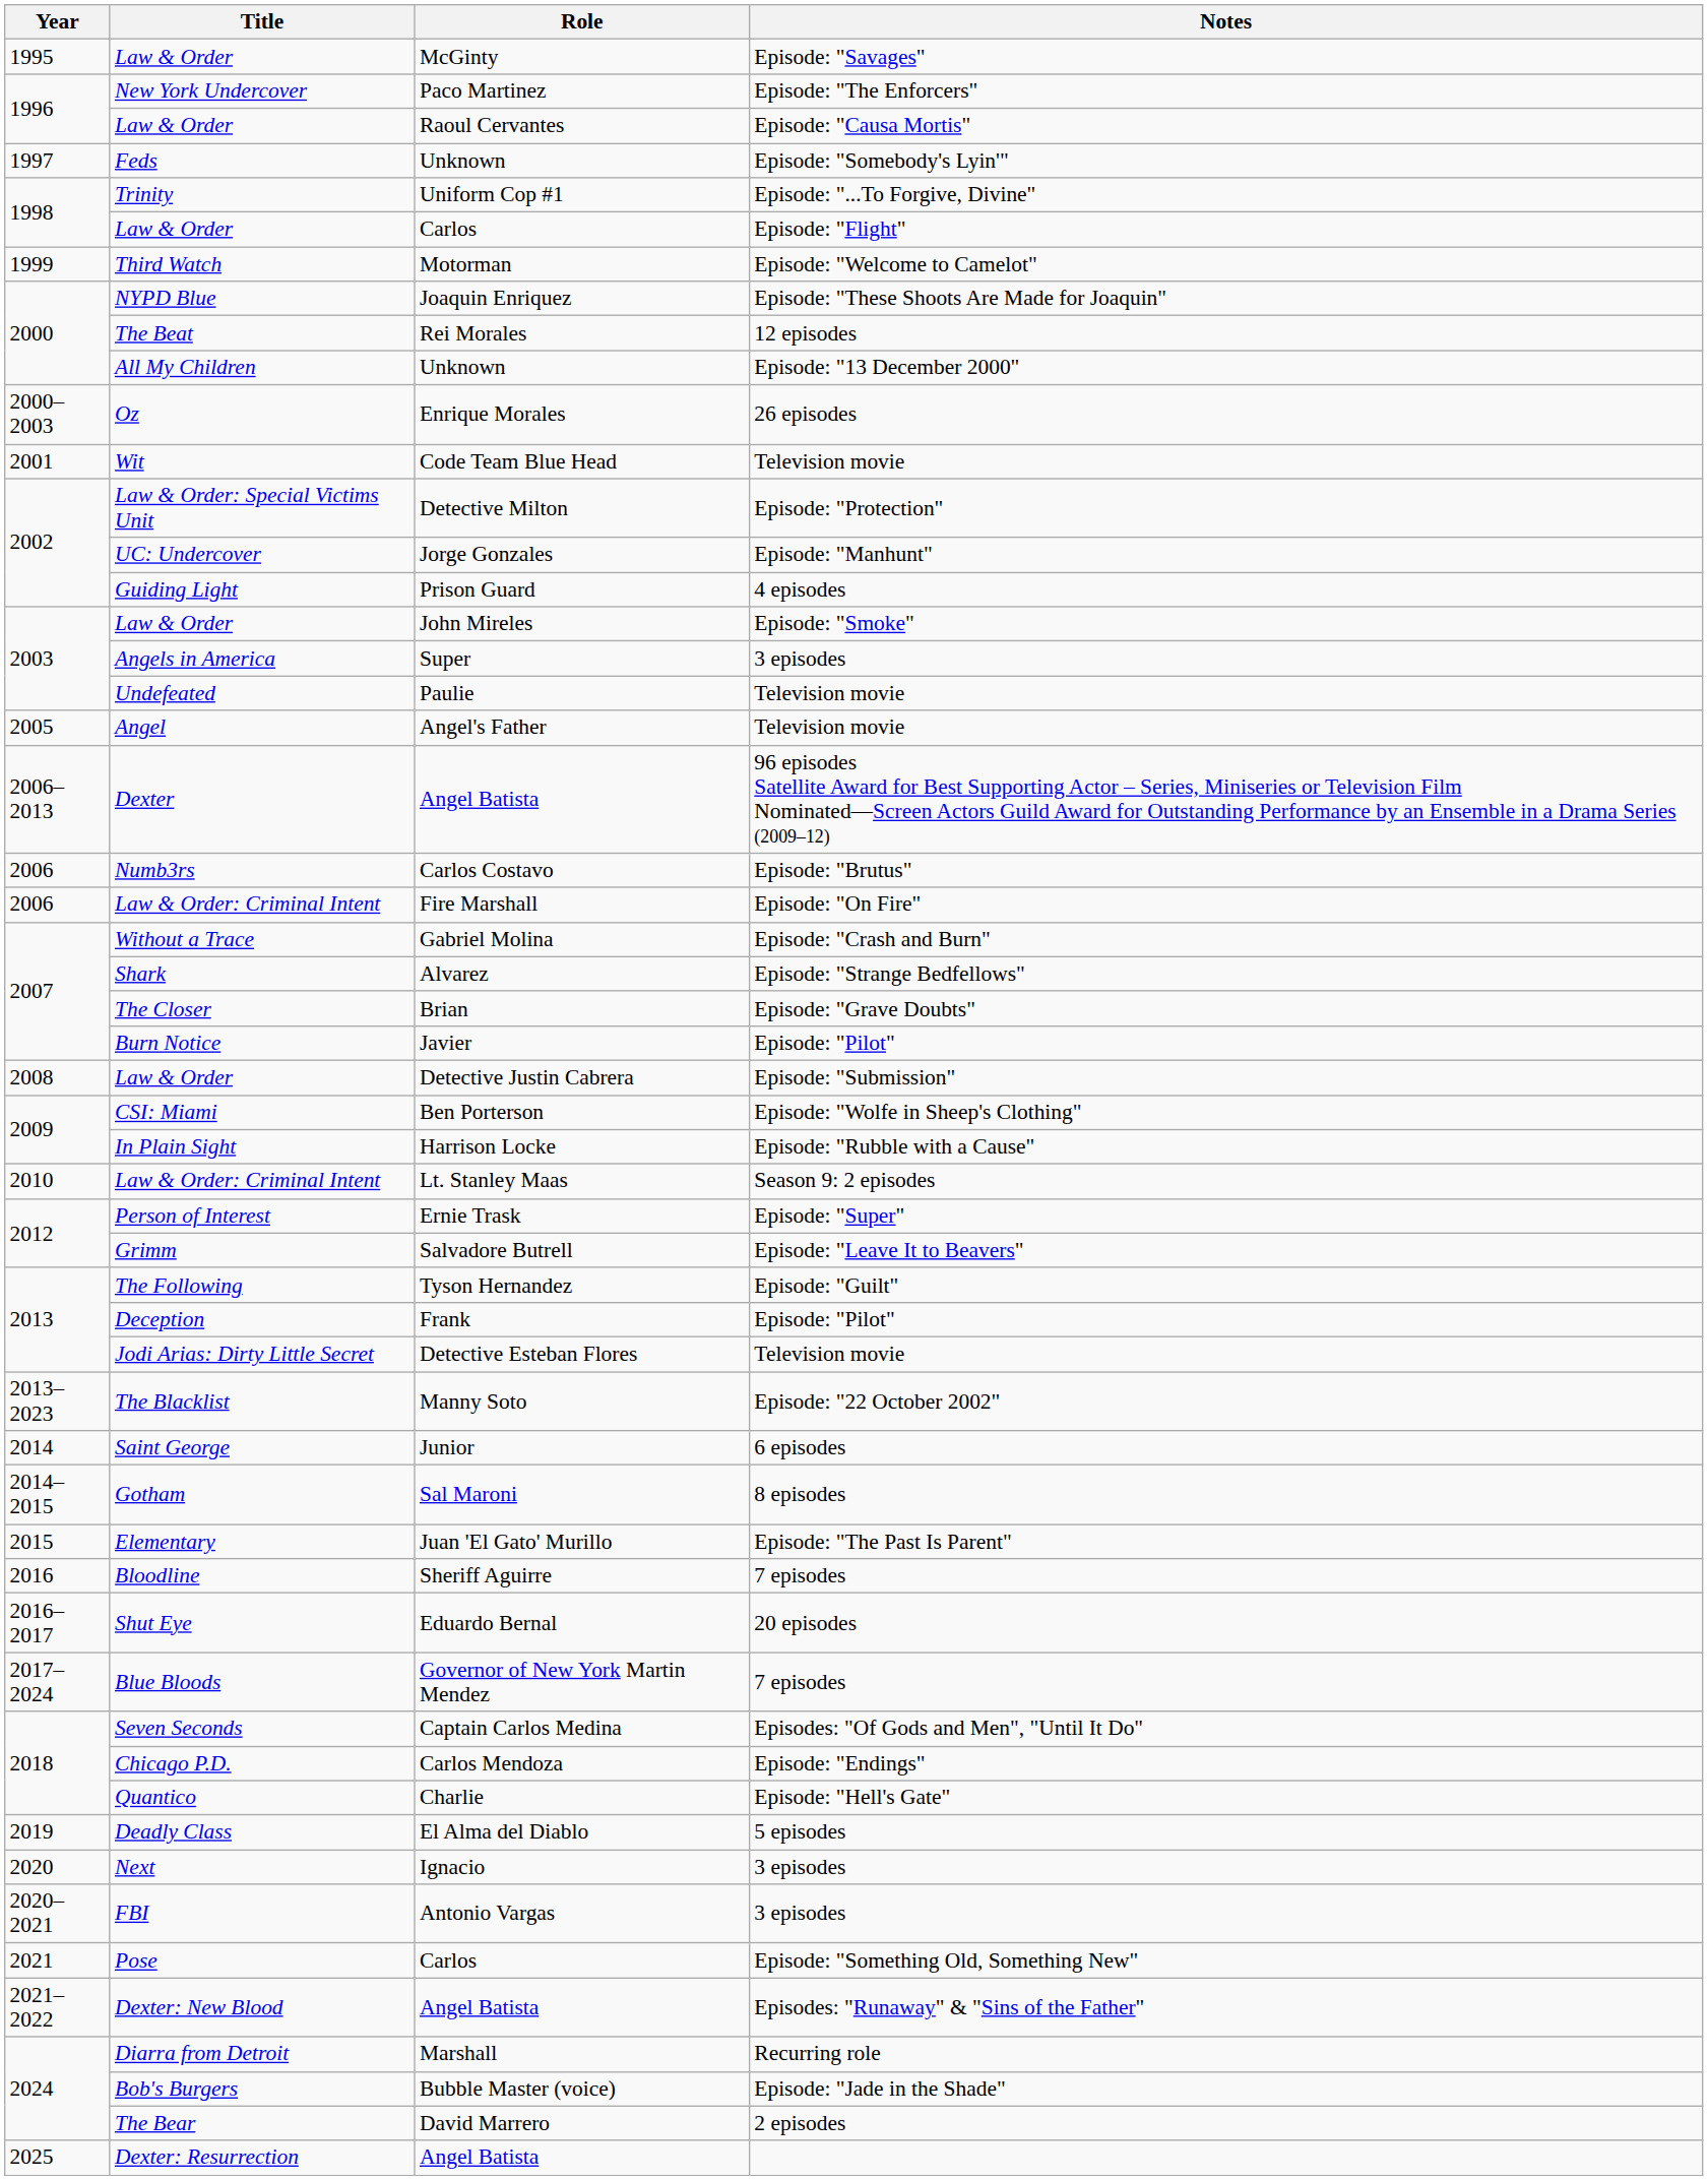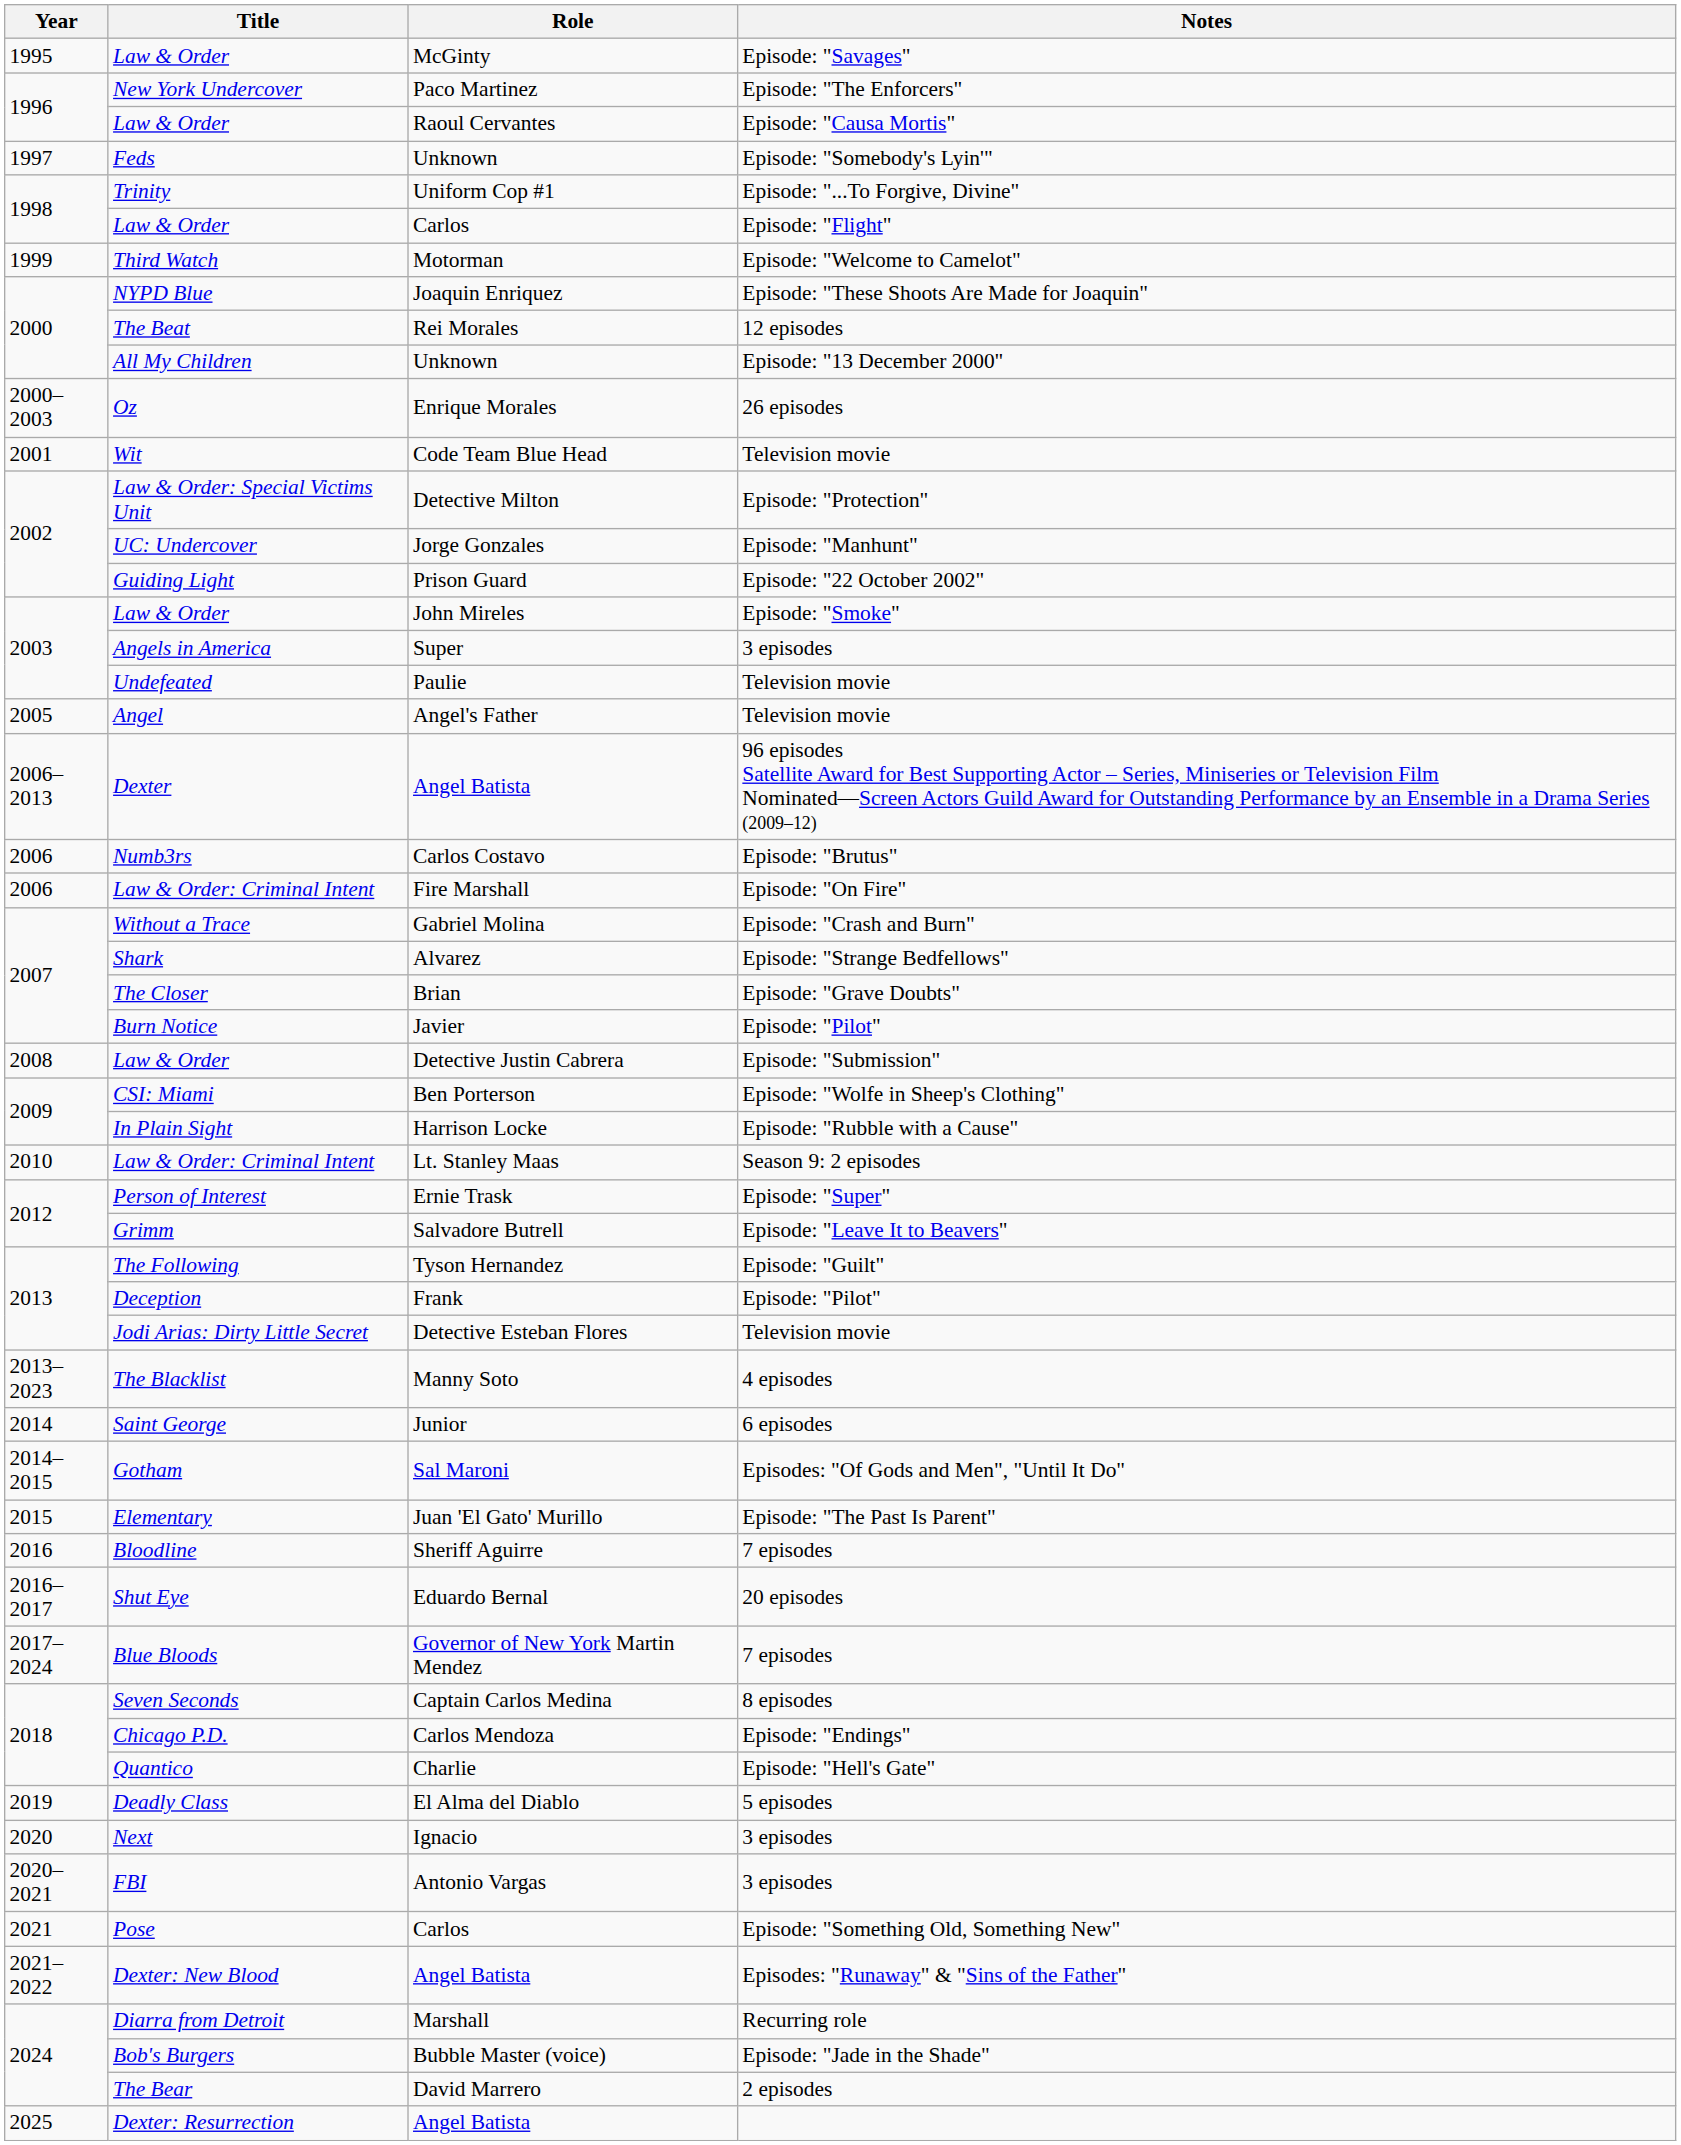Prison Guard | Notes: 4 episodes -> Episode: "22 October 2002"
Manny Soto | Notes: Episode: "22 October 2002" -> 4 episodes
Sal Maroni | Notes: 8 episodes -> Episodes: "Of Gods and Men", "Until It Do"
Captain Carlos Medina | Notes: Episodes: "Of Gods and Men", "Until It Do" -> 8 episodes
